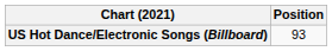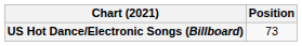US Hot Dance/Electronic Songs (Billboard) | Position: 93 -> 73
